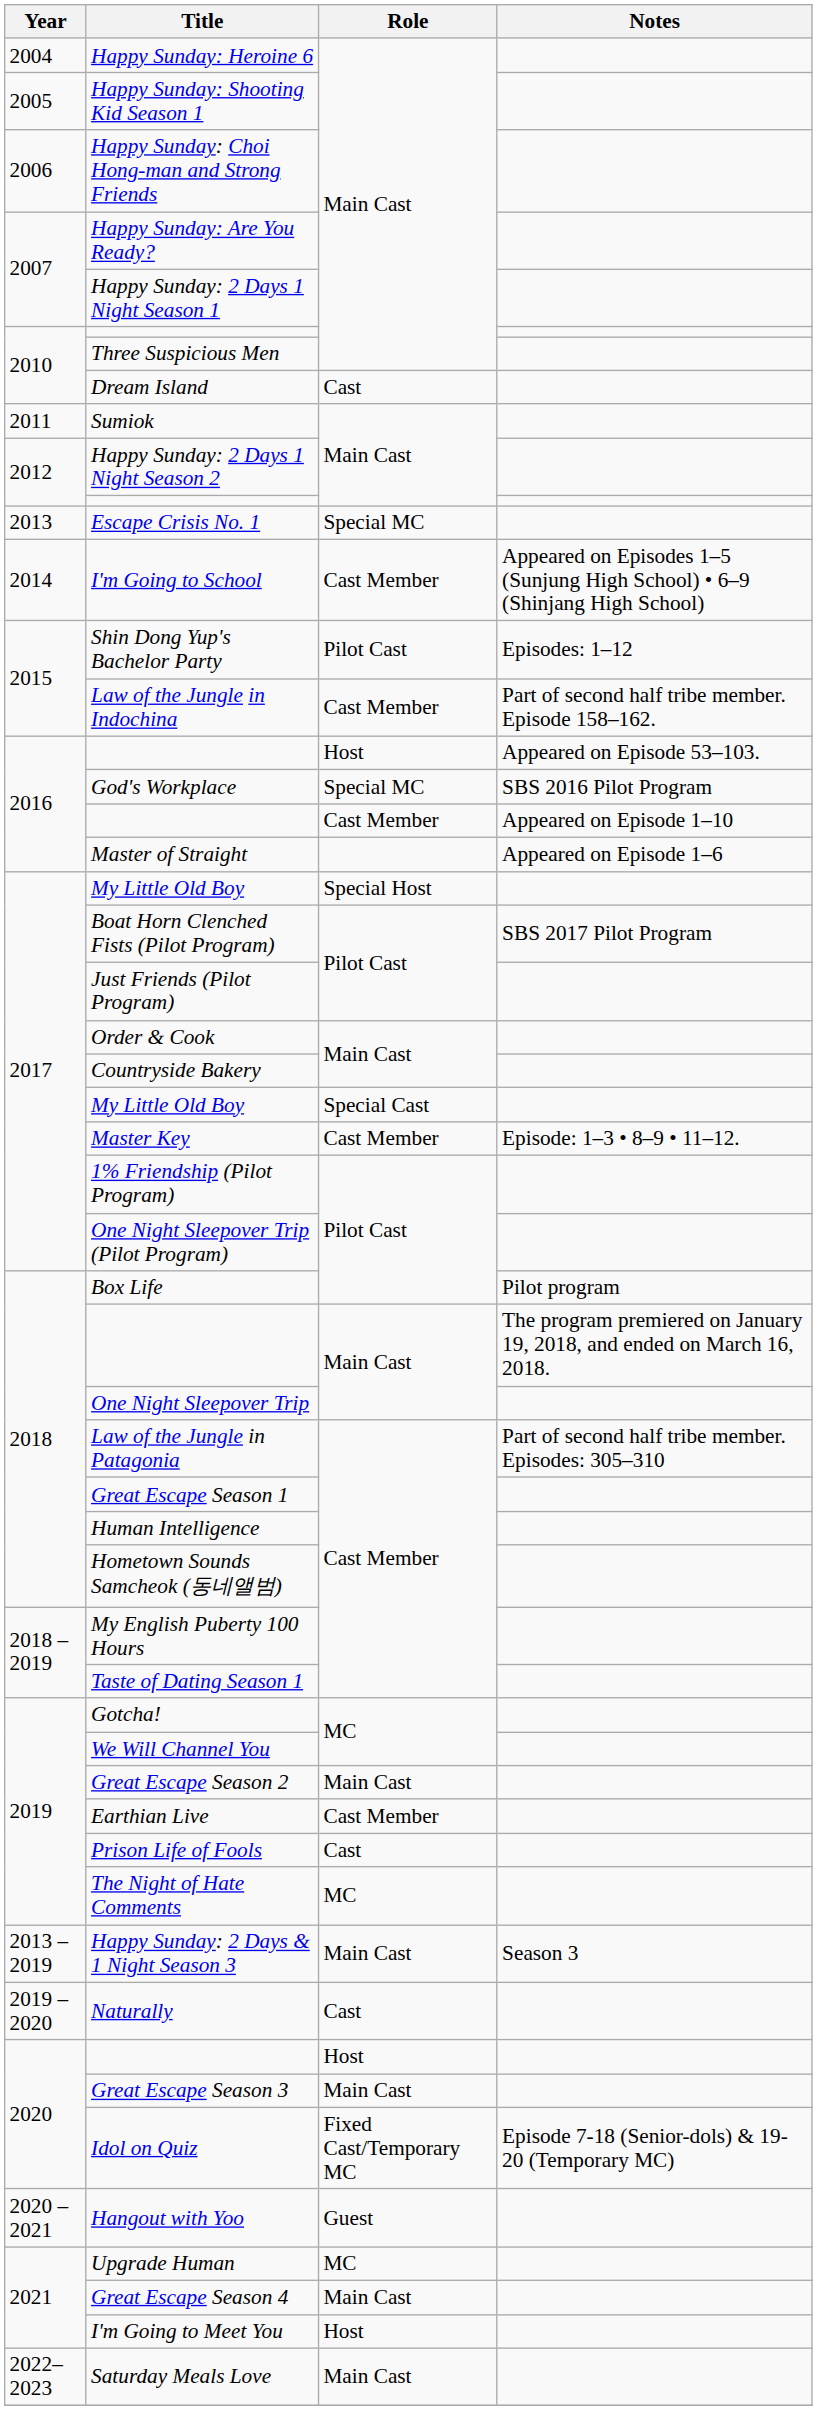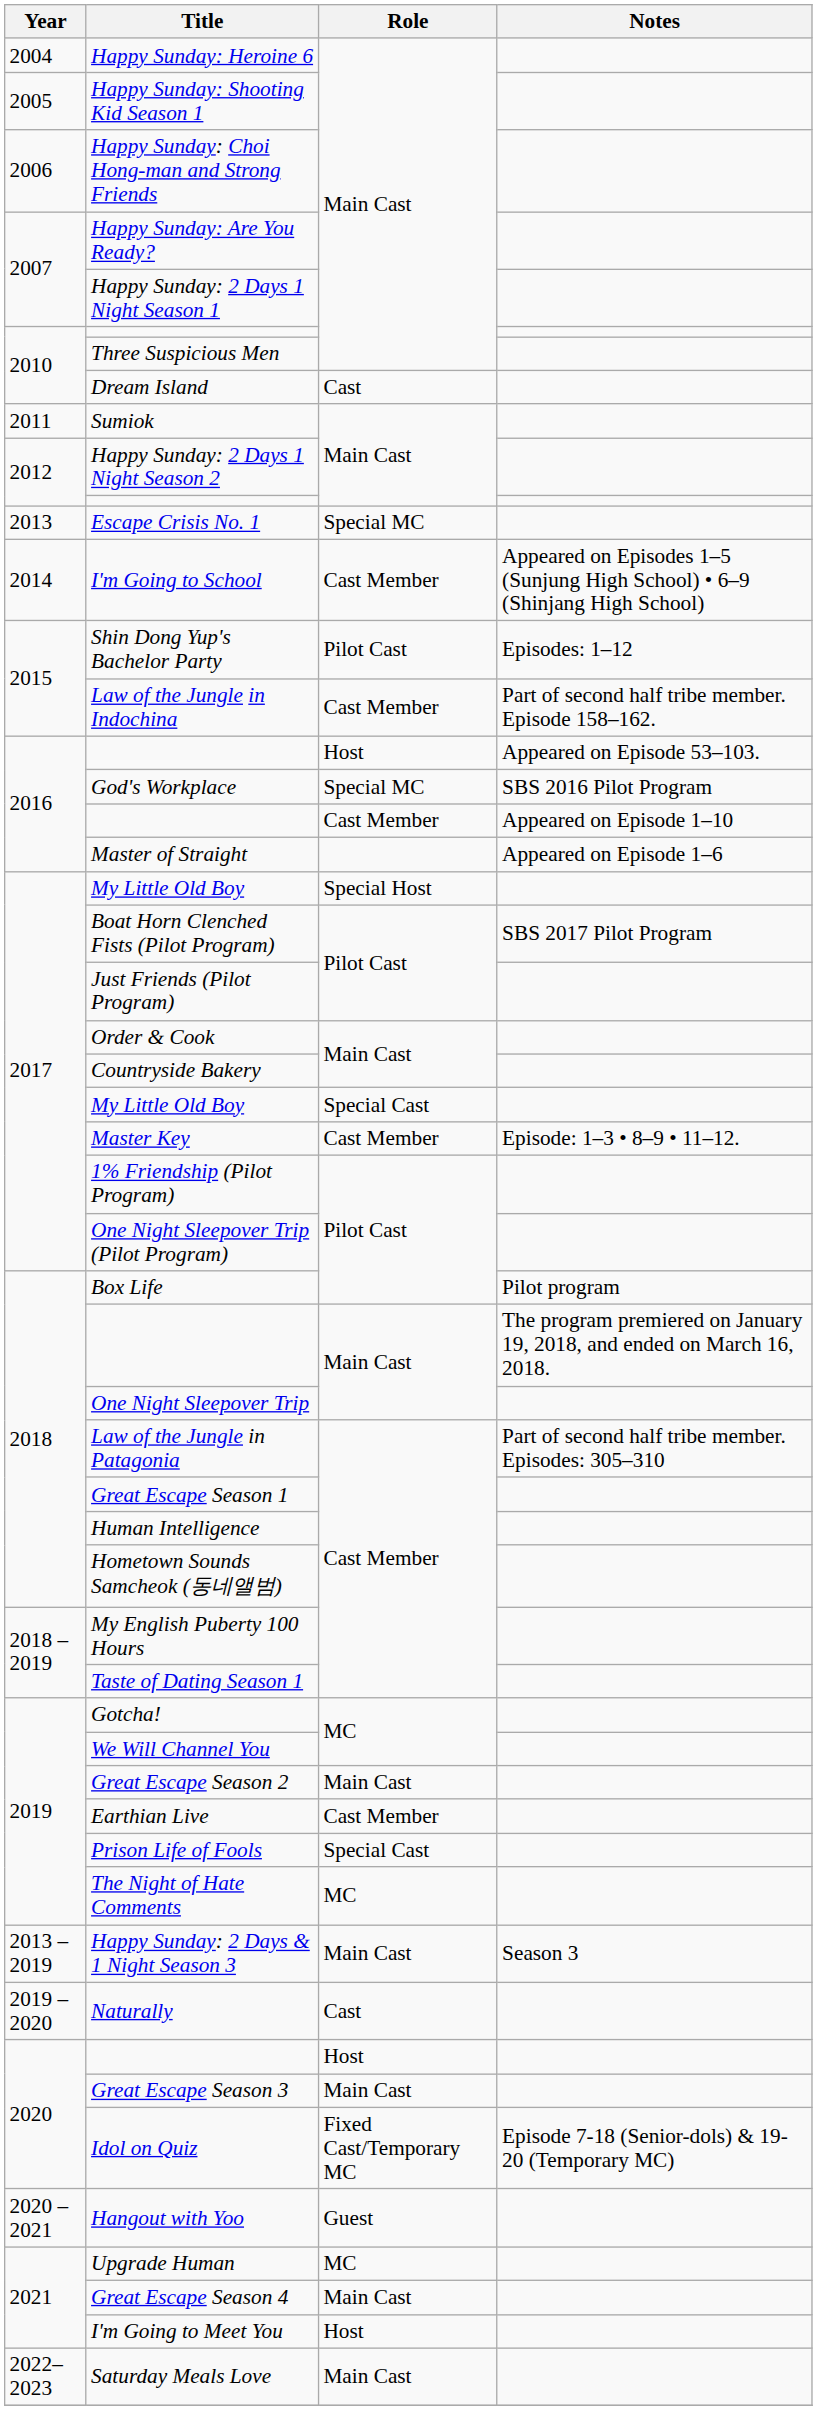Prison Life of Fools | Role: Cast -> Special Cast
